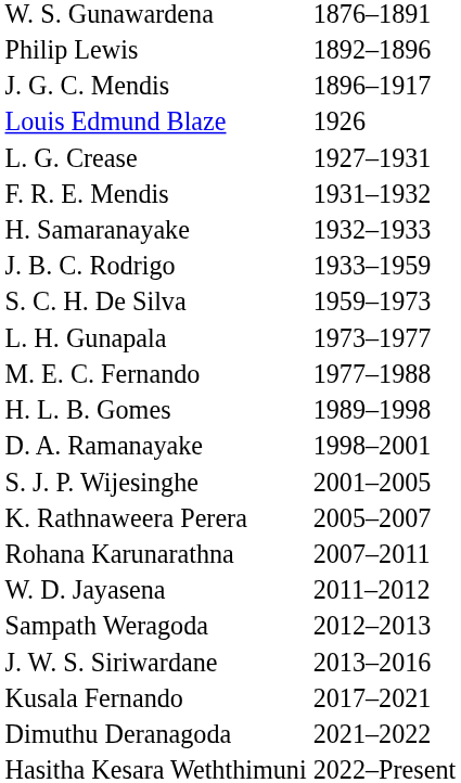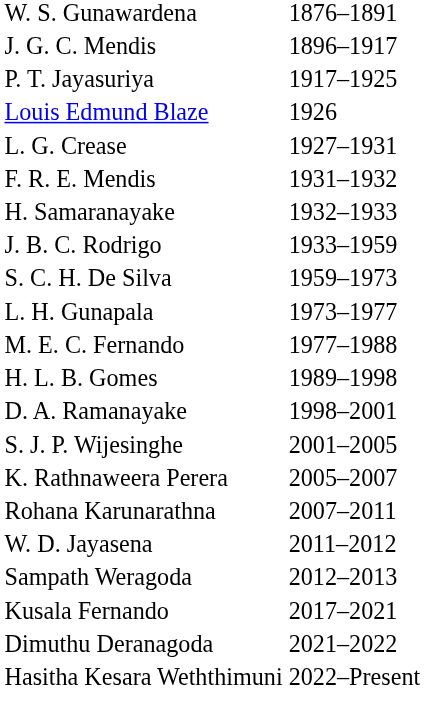- row: Philip Lewis | 1892–1896
+ row: P. T. Jayasuriya | 1917–1925
- row: J. W. S. Siriwardane | 2013–2016
